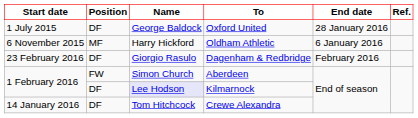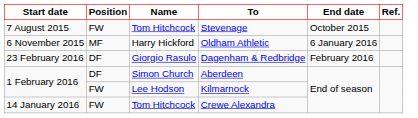- row: 1 July 2015 | DF | George Baldock | Oxford United | 28 January 2016
+ row: 7 August 2015 | FW | Tom Hitchcock | Stevenage | October 2015
Aberdeen | Position: FW -> DF
Kilmarnock | Position: DF -> FW
Kilmarnock | Name: lavender background -> no background
Crewe Alexandra | Position: DF -> FW
